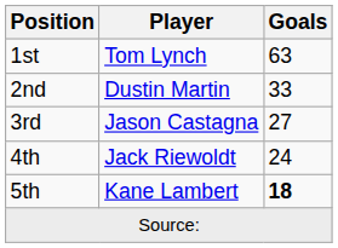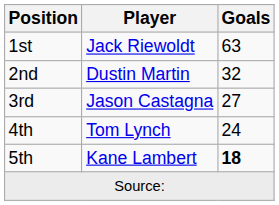1st | Player: Tom Lynch -> Jack Riewoldt
2nd | Goals: 33 -> 32
4th | Player: Jack Riewoldt -> Tom Lynch
